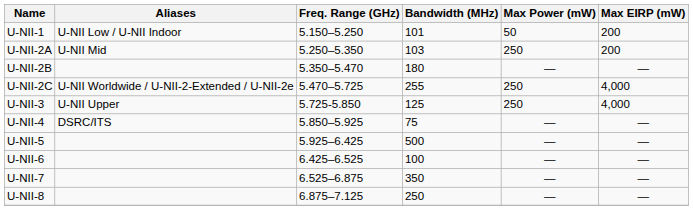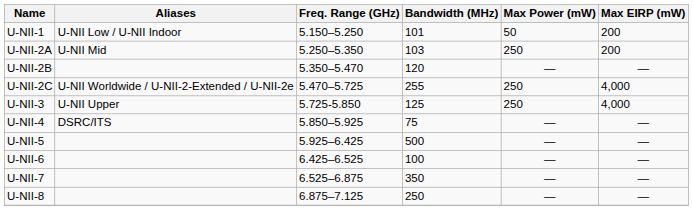U-NII-2B | Bandwidth (MHz): 180 -> 120
